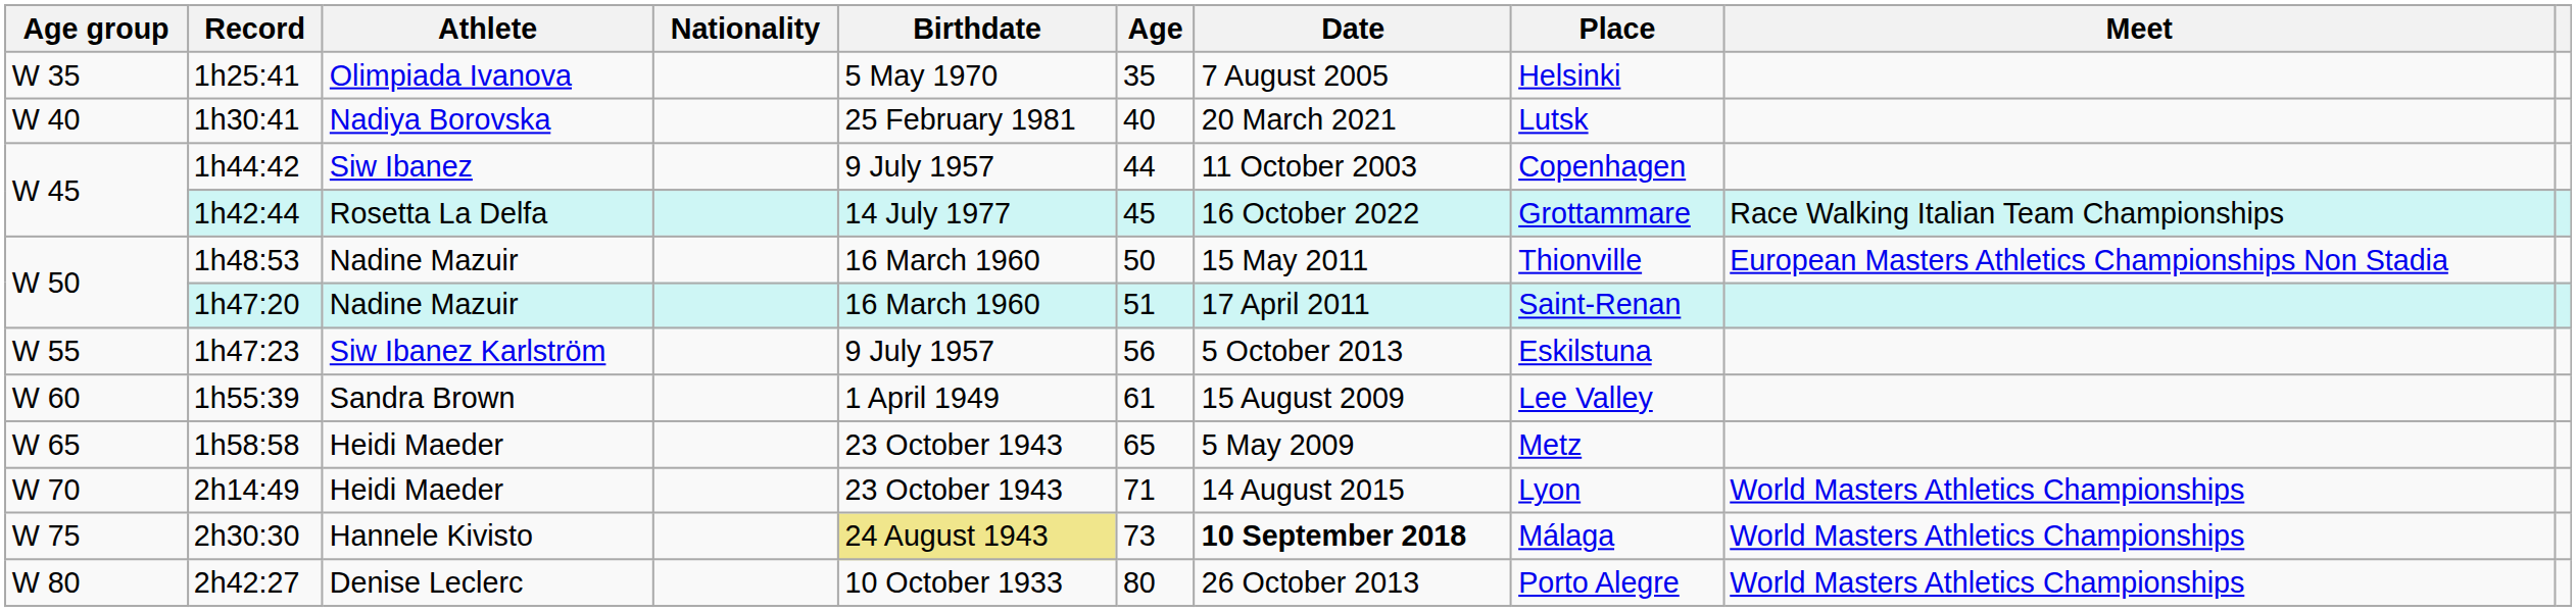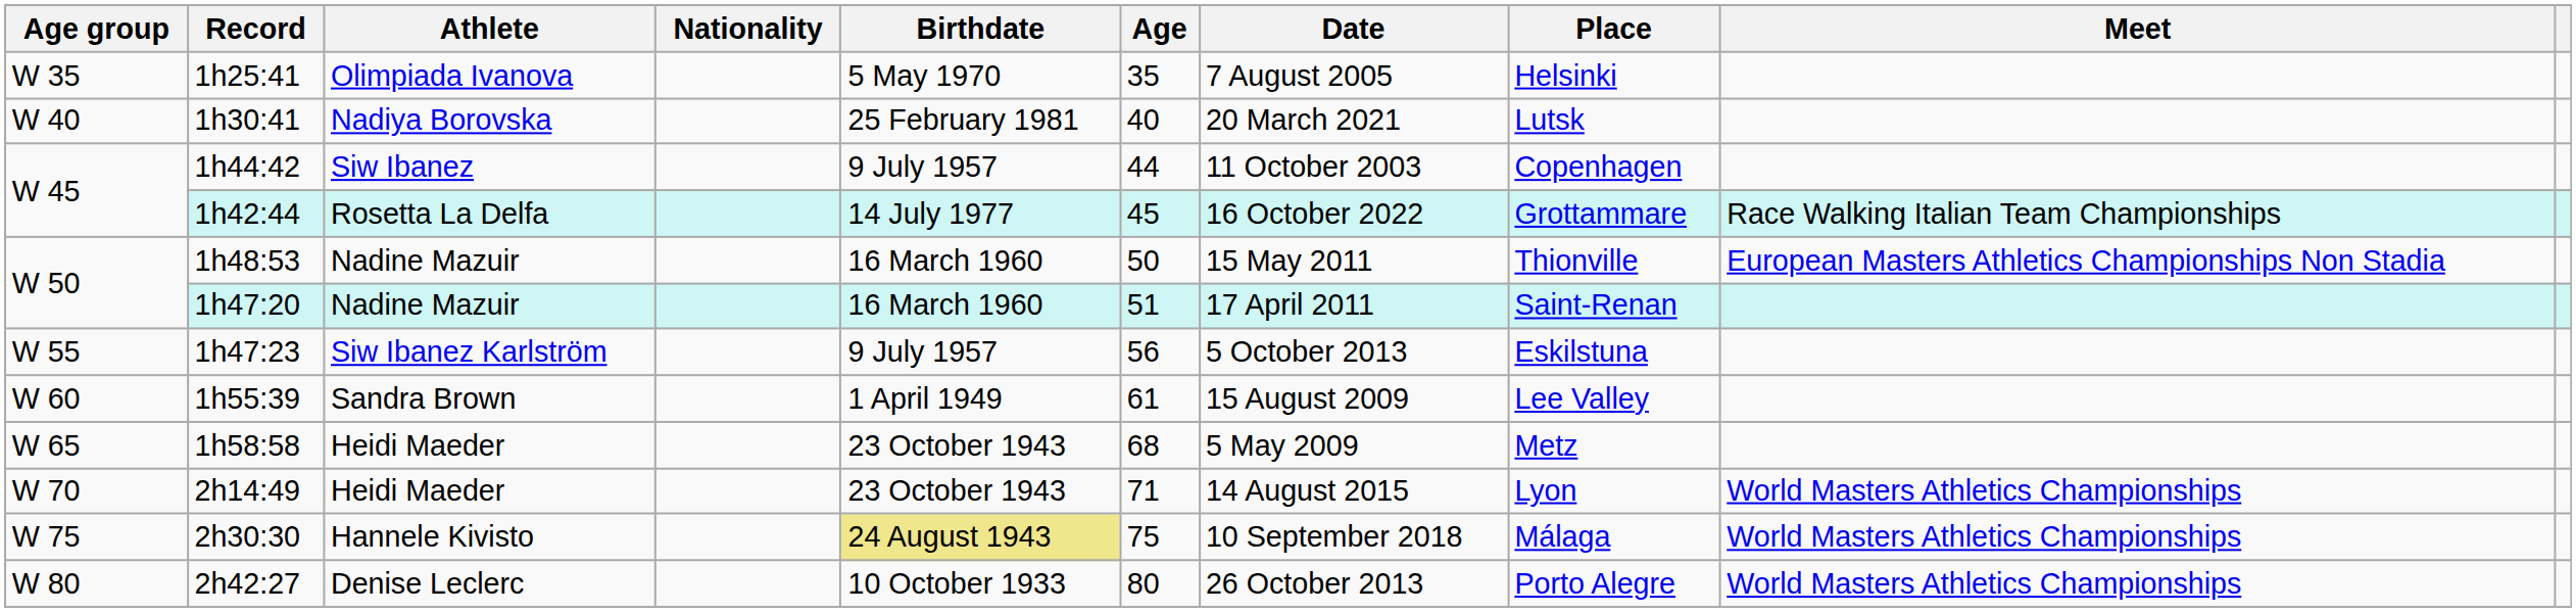1h58:58 | Age: 65 -> 68
2h30:30 | Age: 73 -> 75
2h30:30 | Date: bold -> normal
